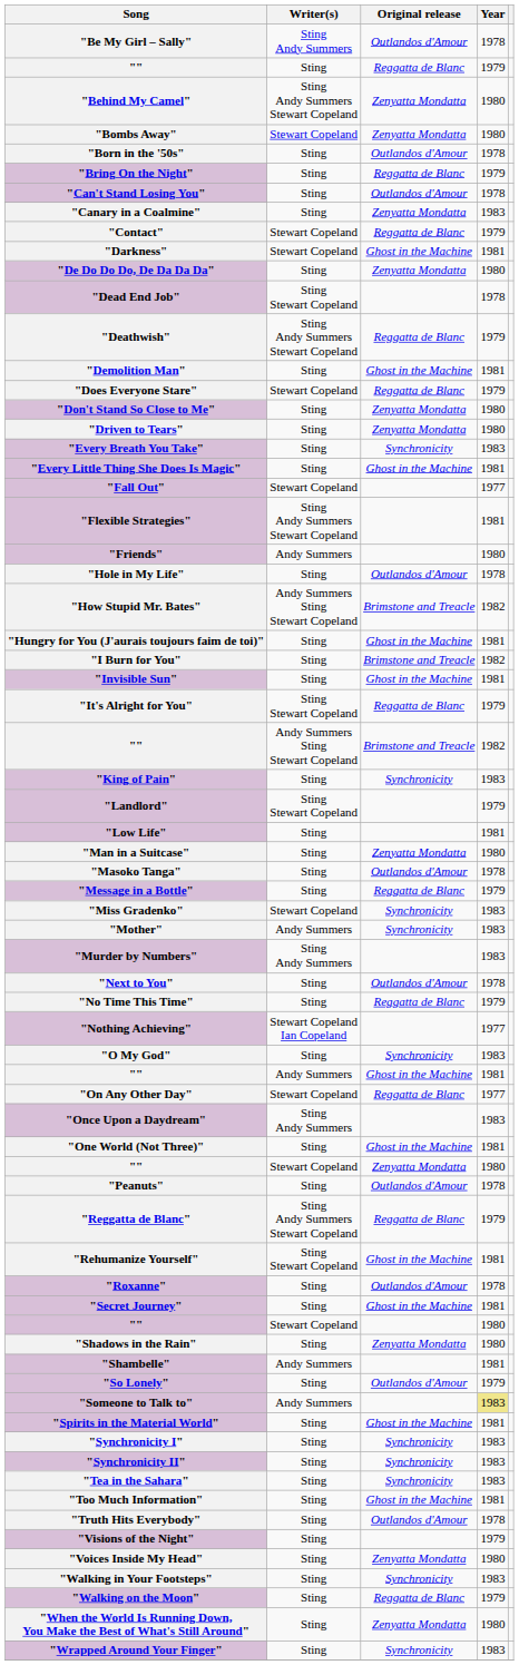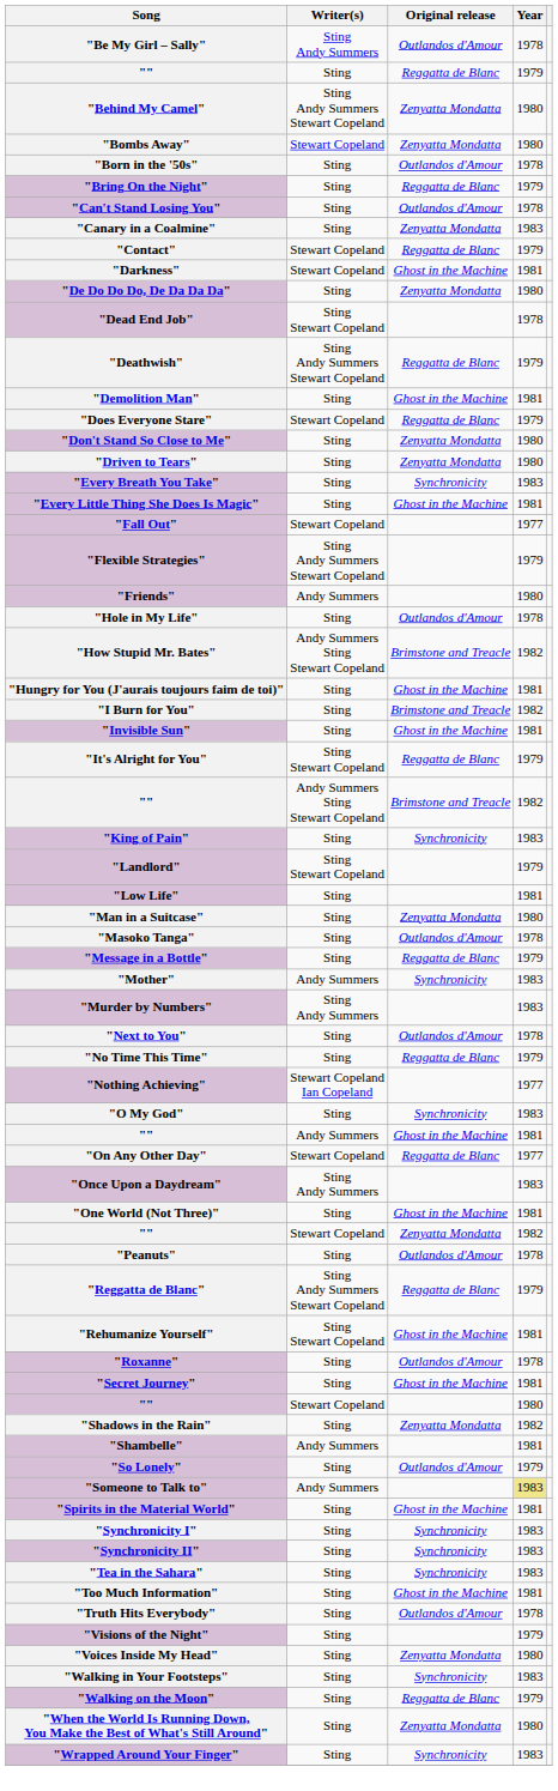"Flexible Strategies" | Year: 1981 -> 1979
- row: "Miss Gradenko" | Stewart Copeland | Synchronicity | 1983
"" / Zenyatta Mondatta | Year: 1980 -> 1982
"Shadows in the Rain" | Year: 1980 -> 1982
